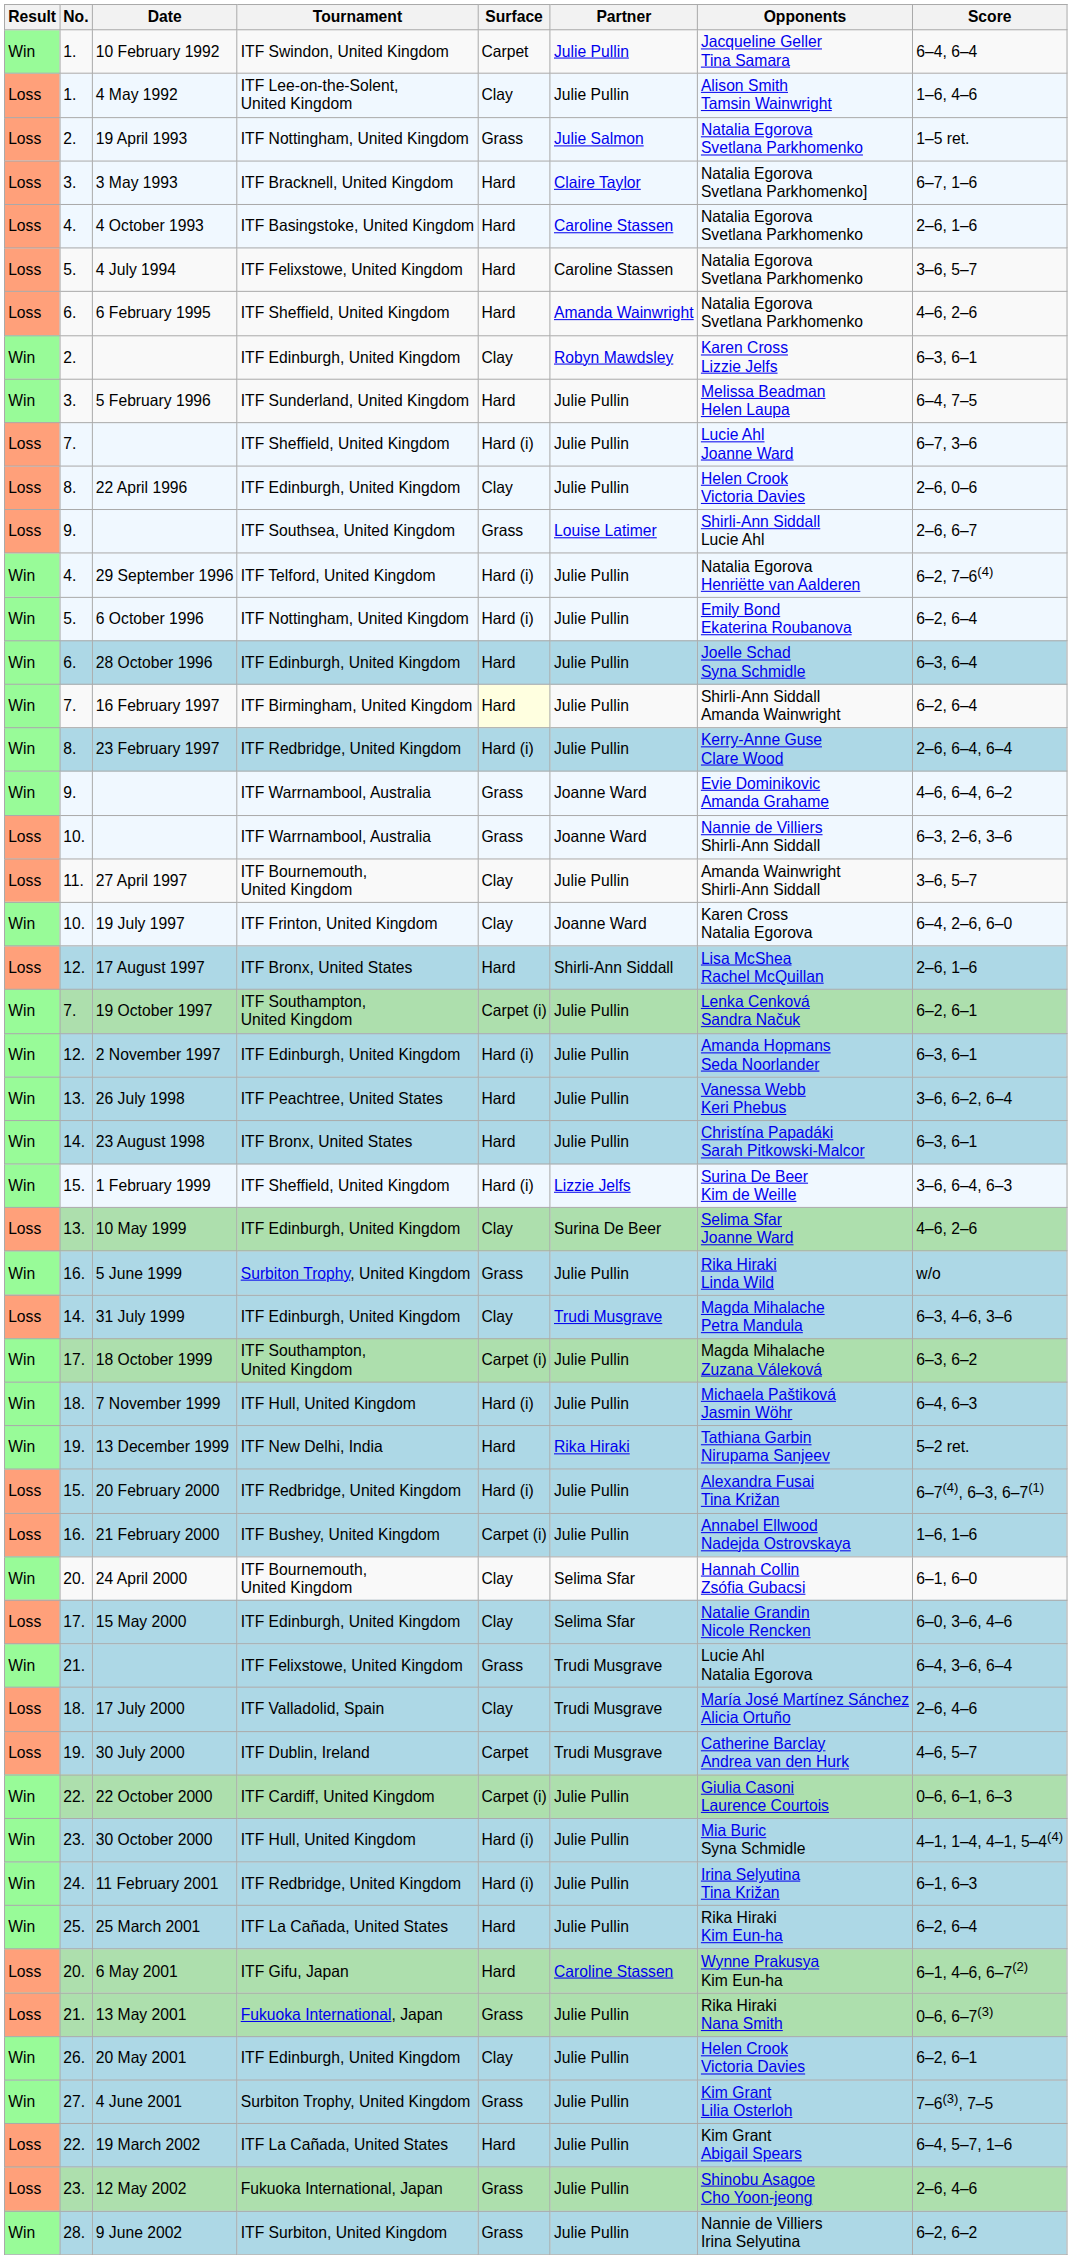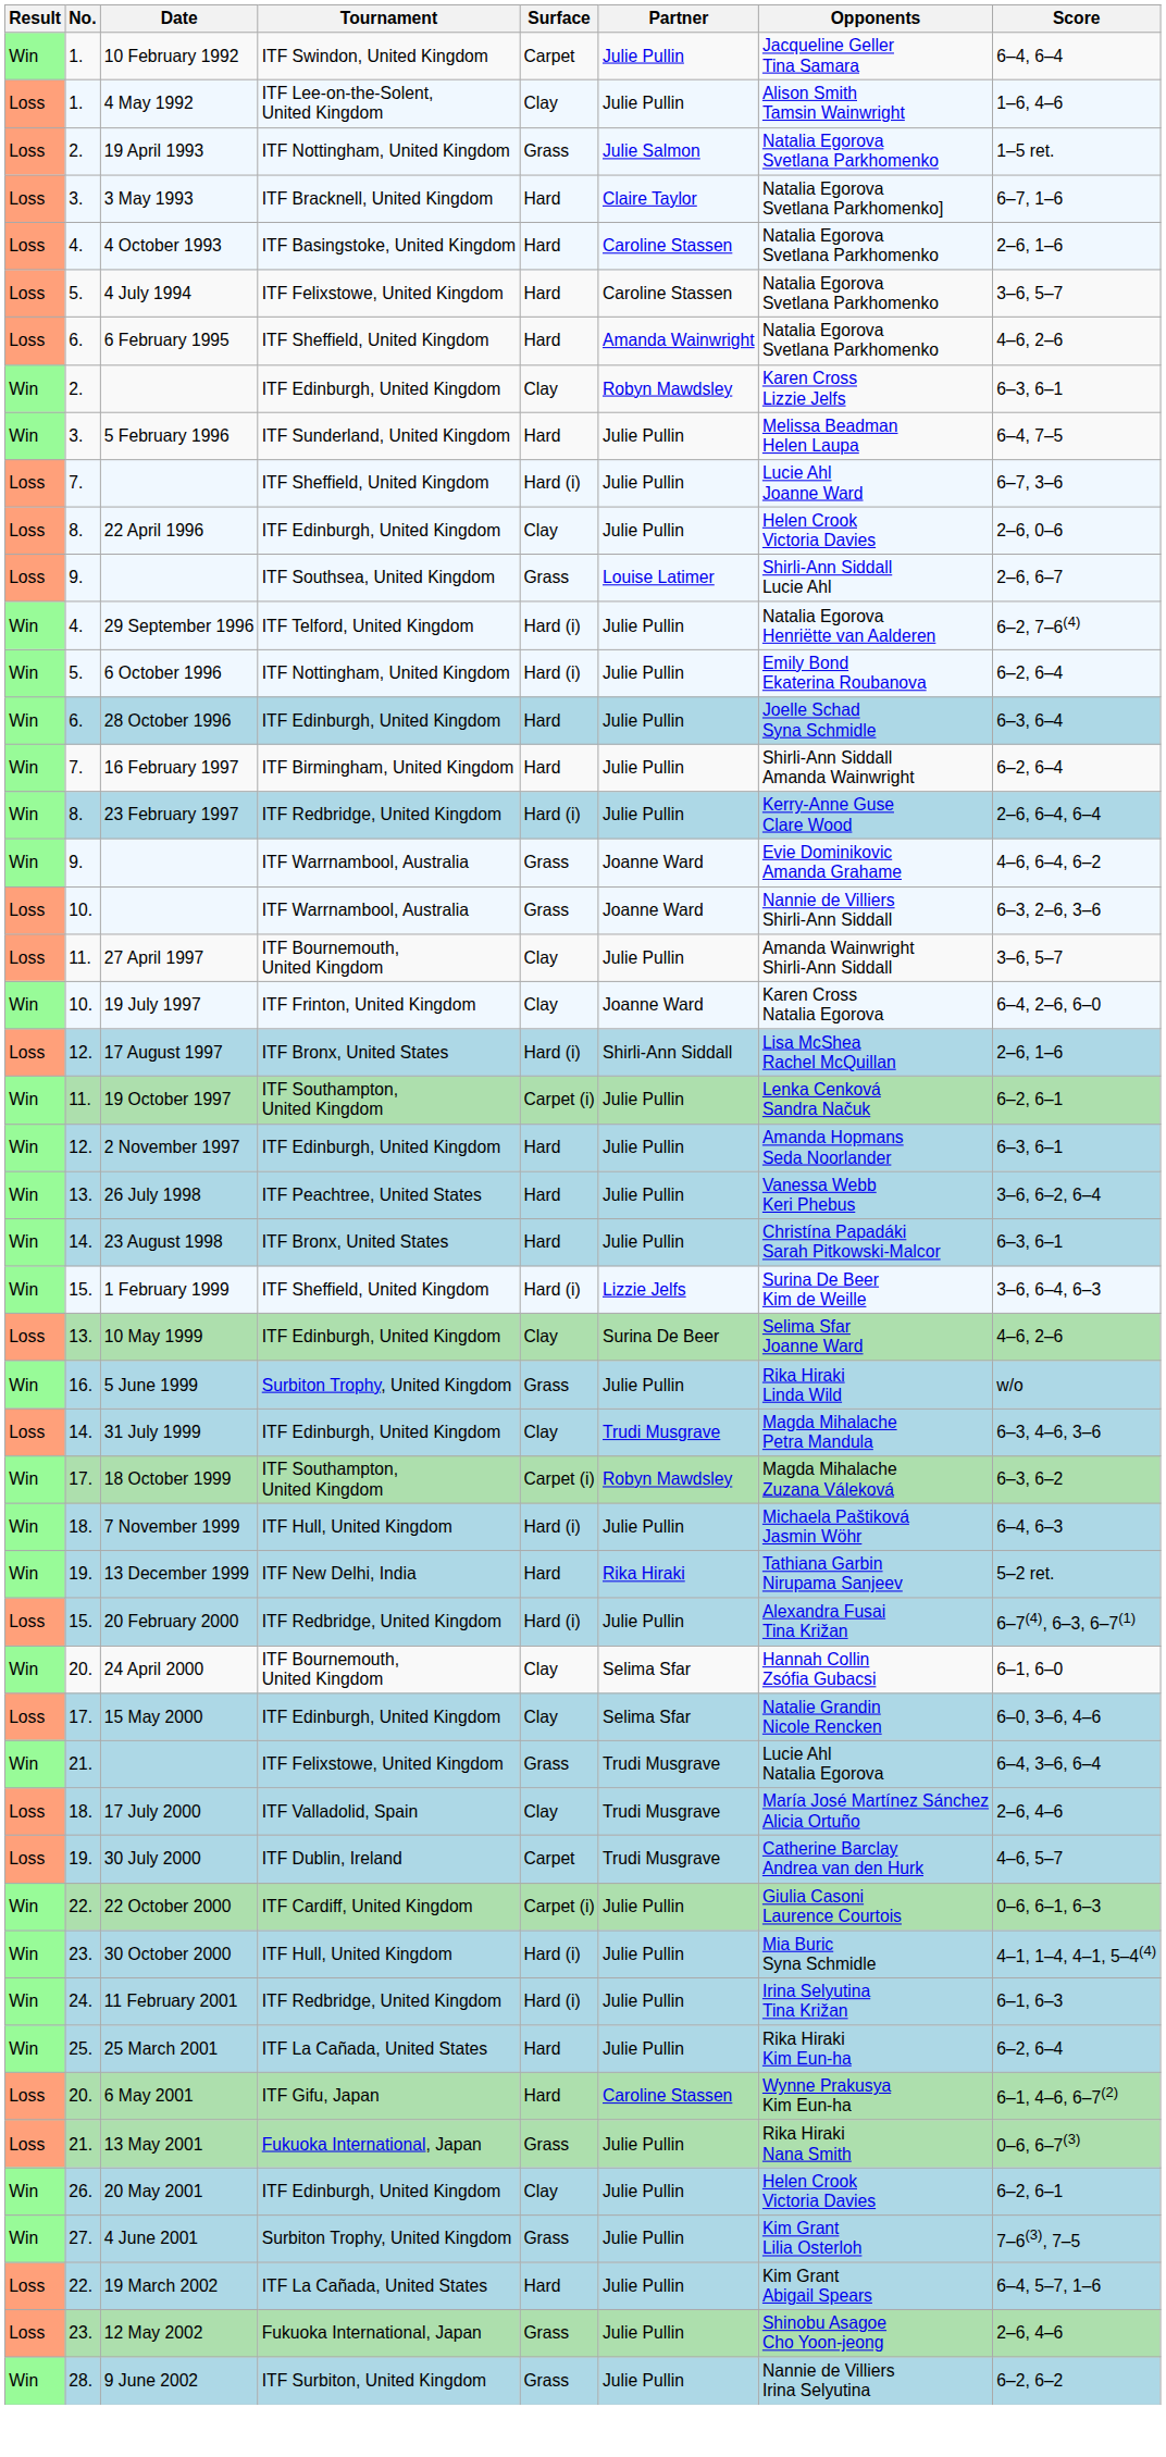16 February 1997 | Surface: lightyellow background -> no background
17 August 1997 | Surface: Hard -> Hard (i)
19 October 1997 | No.: 7. -> 11.
2 November 1997 | Surface: Hard (i) -> Hard
18 October 1999 | Partner: Julie Pullin -> Robyn Mawdsley
- row: Loss | 16. | 21 February 2000 | ITF Bushey, United Kingdom | Carpet (i) | Julie Pullin | Annabel Ellwood Nadejda Ostrovskaya | 1–6, 1–6
